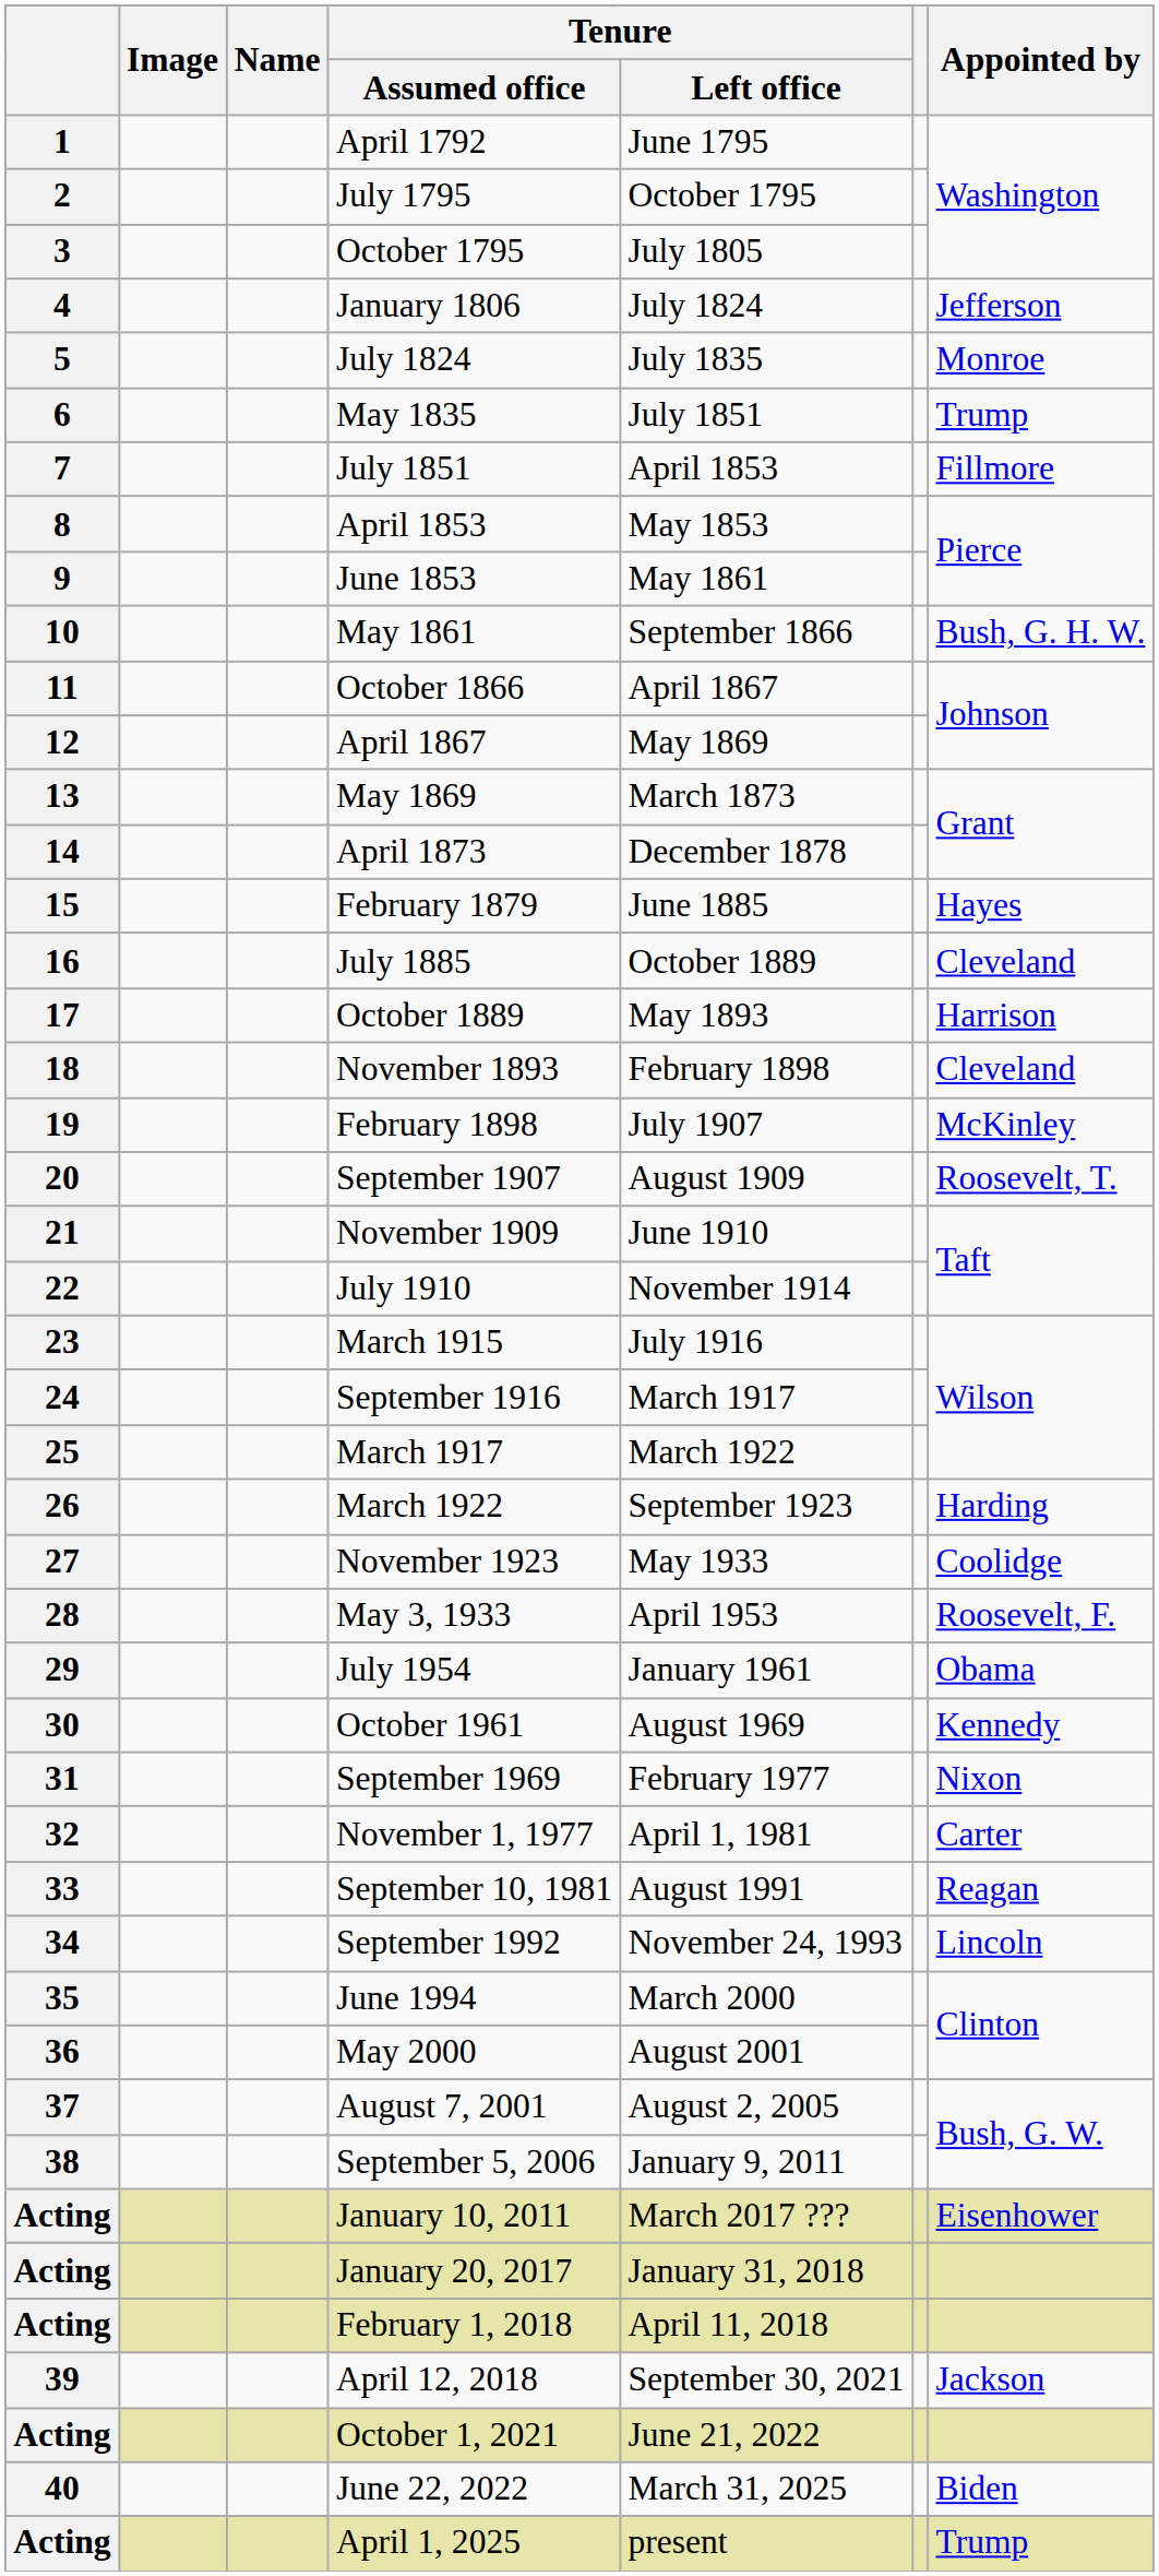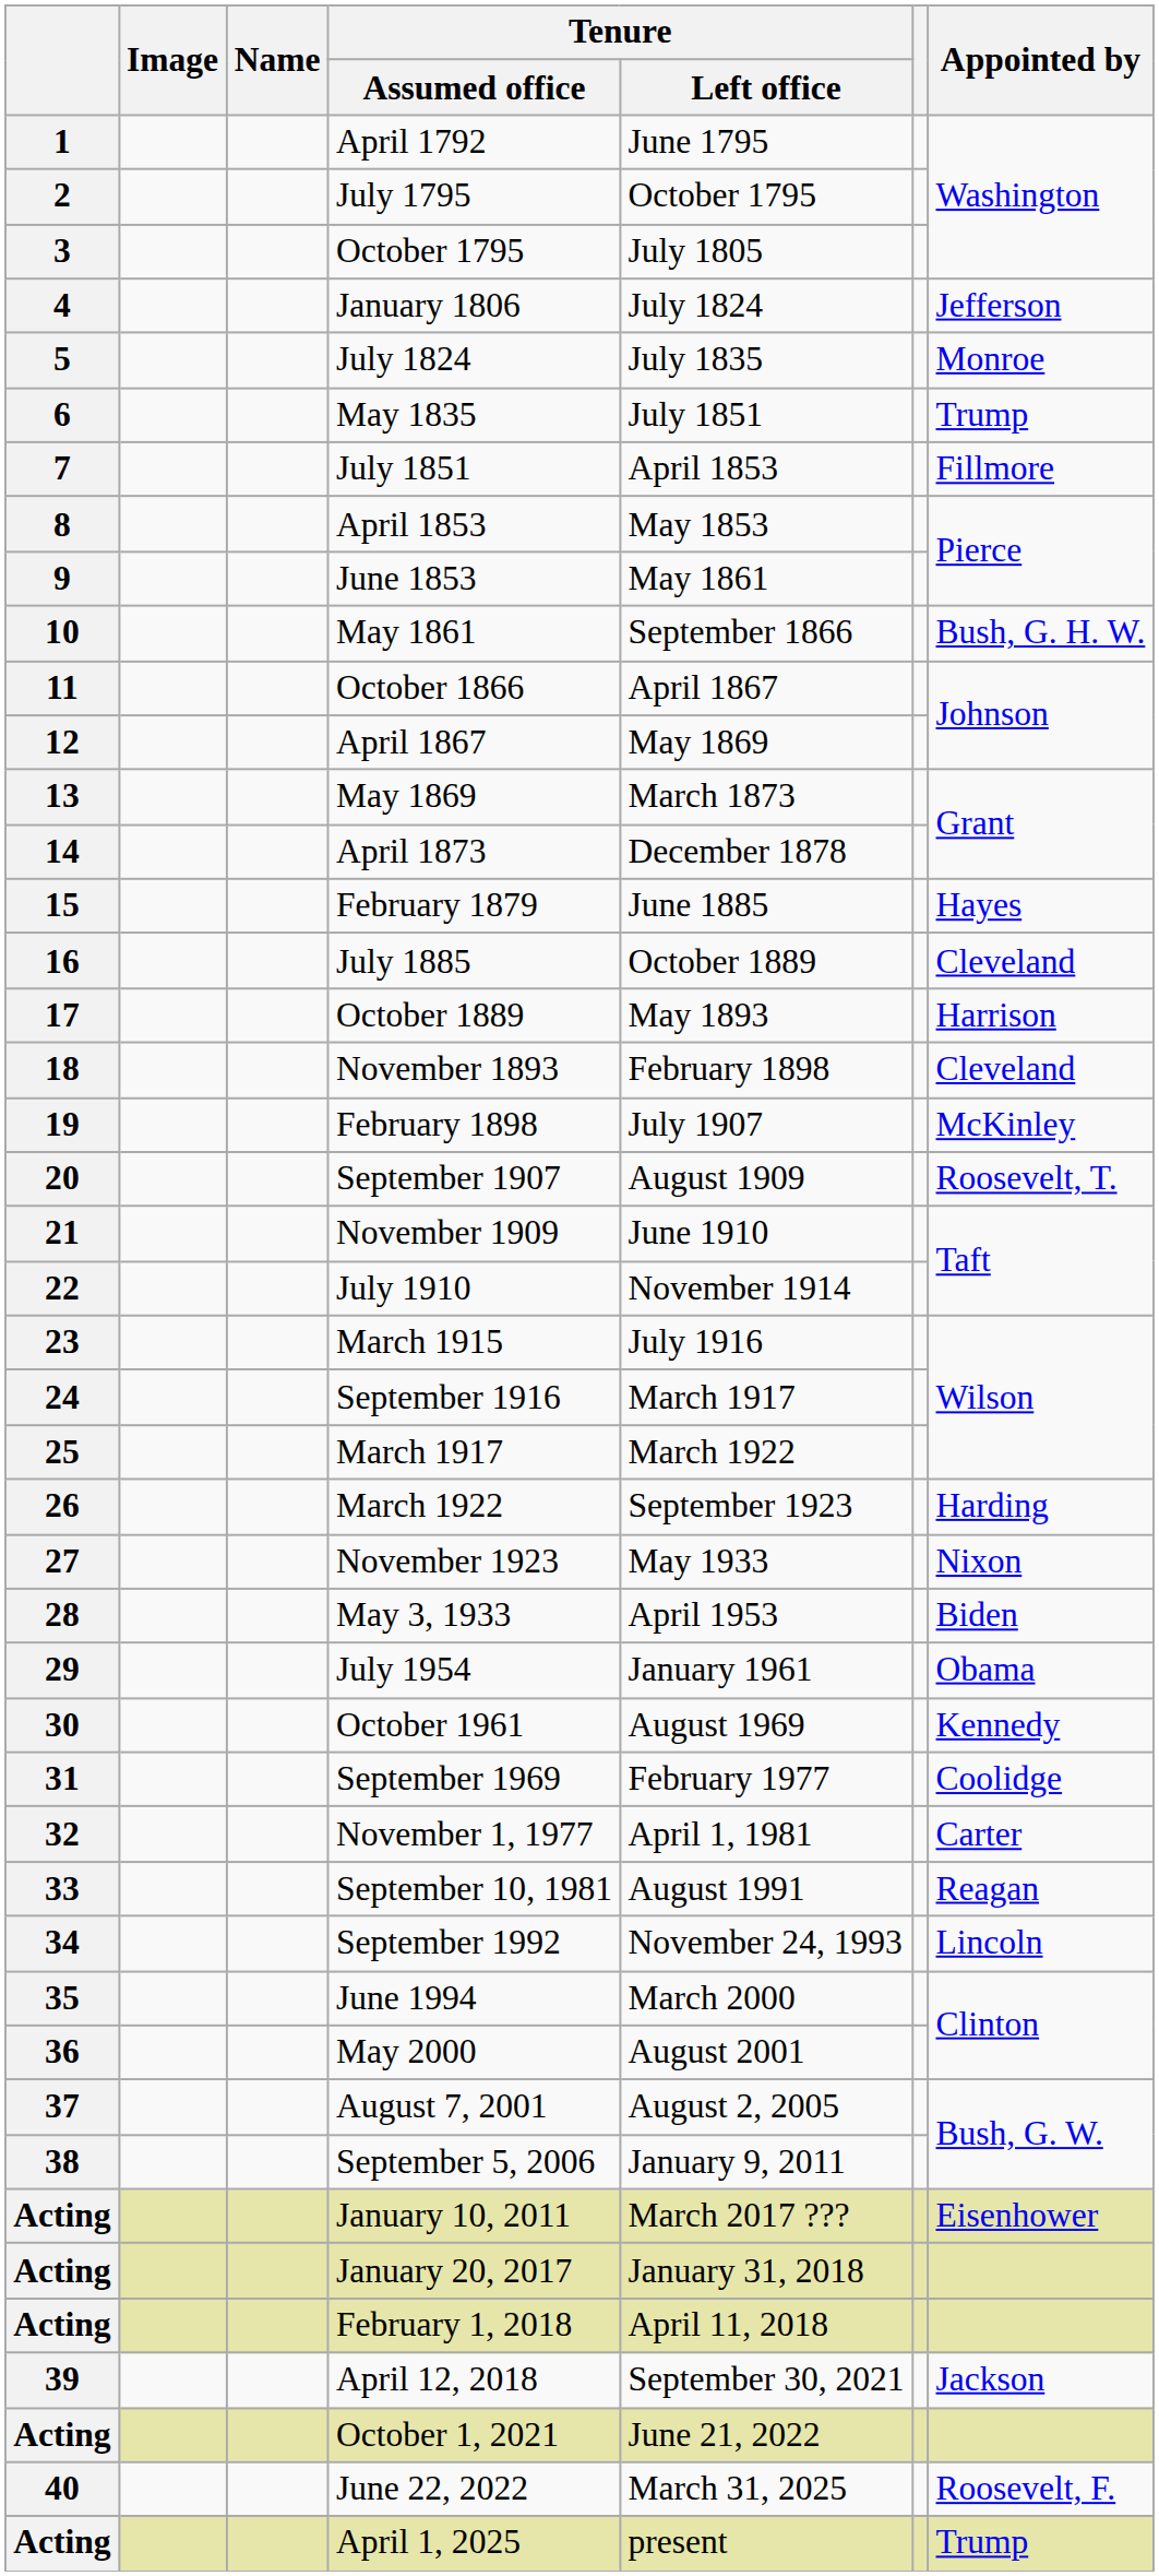27 | Appointed by: Coolidge -> Nixon
28 | Appointed by: Roosevelt, F. -> Biden
31 | Appointed by: Nixon -> Coolidge
40 | Appointed by: Biden -> Roosevelt, F.
